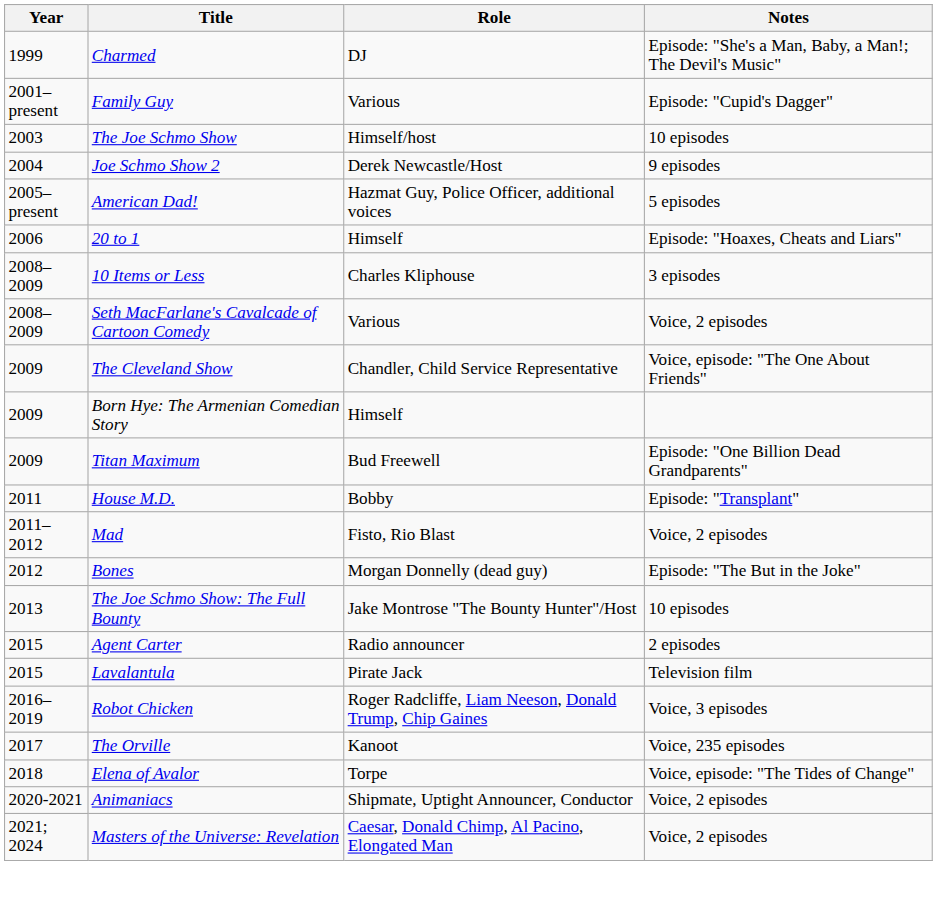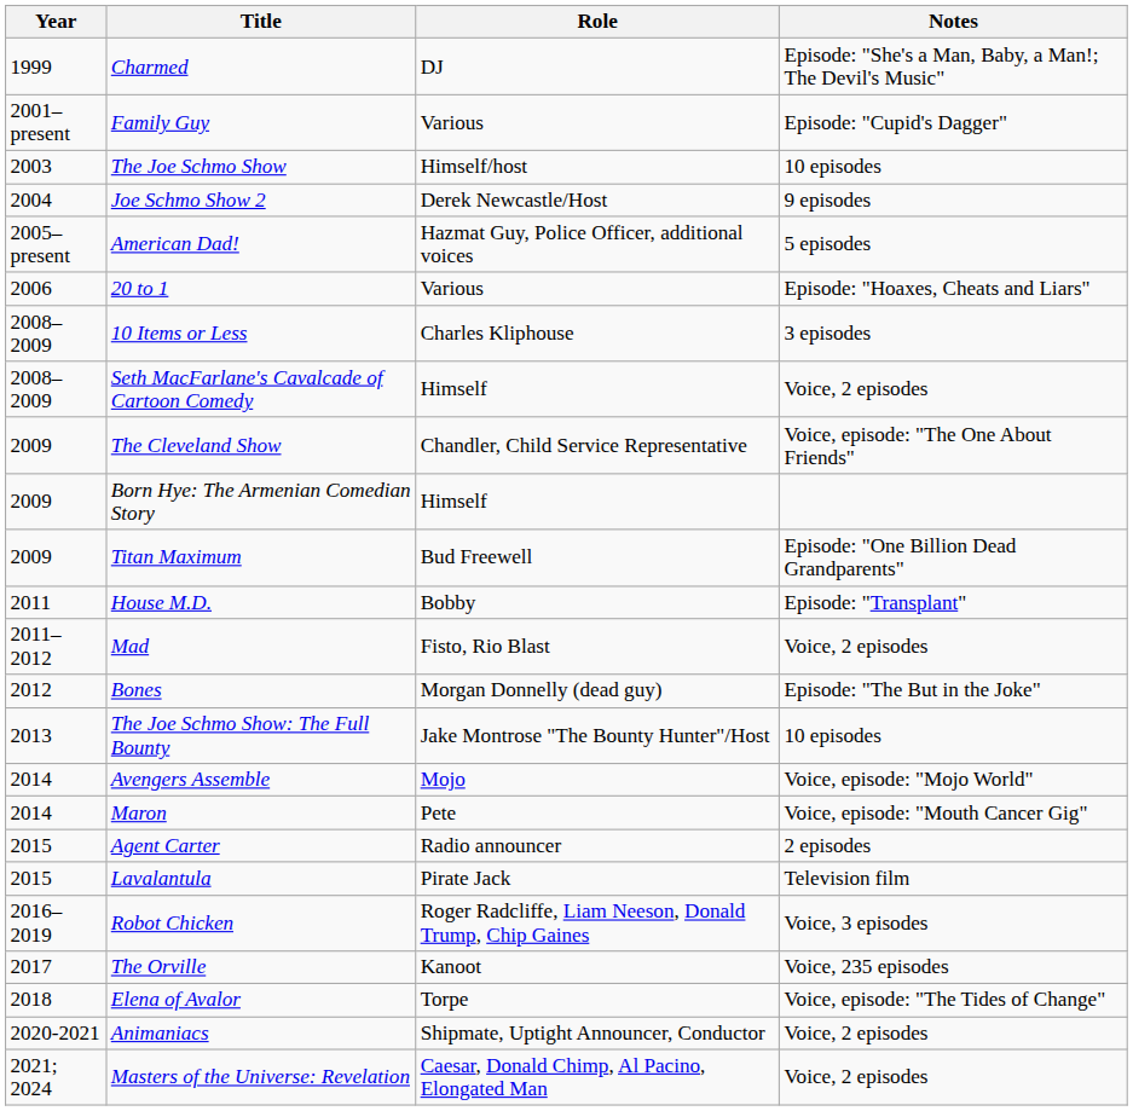20 to 1 | Role: Himself -> Various
Seth MacFarlane's Cavalcade of Cartoon Comedy | Role: Various -> Himself
+ row: 2014 | Avengers Assemble | Mojo | Voice, episode: "Mojo World"
+ row: 2014 | Maron | Pete | Voice, episode: "Mouth Cancer Gig"
